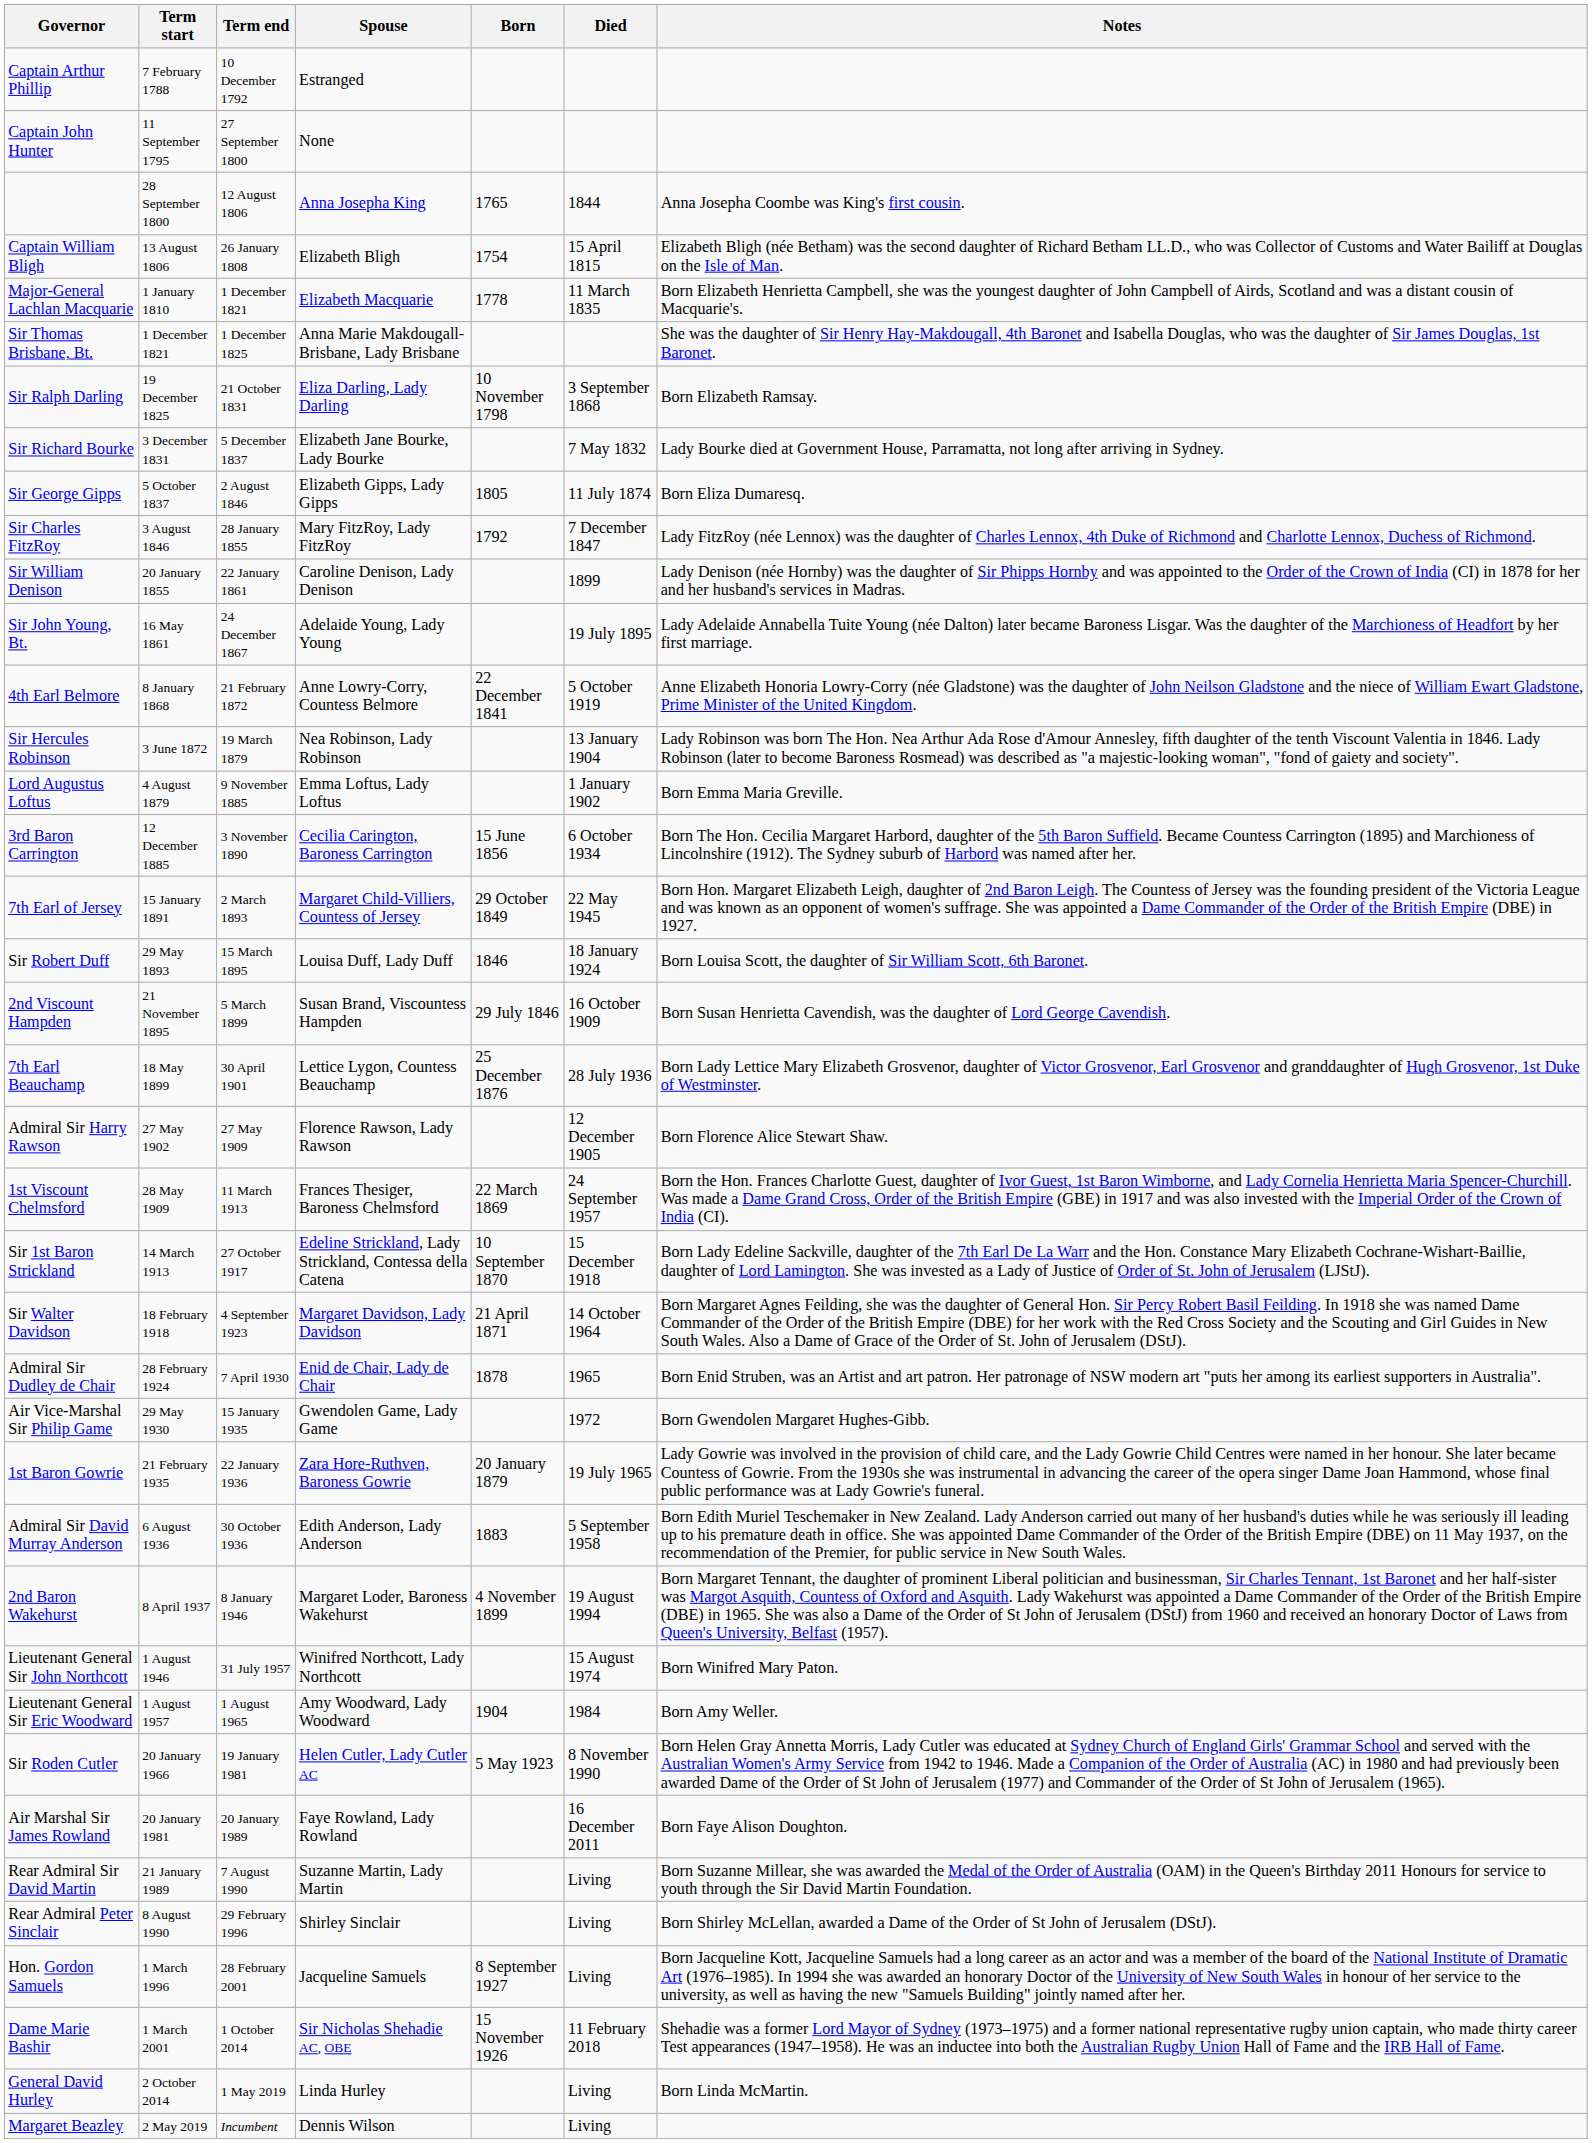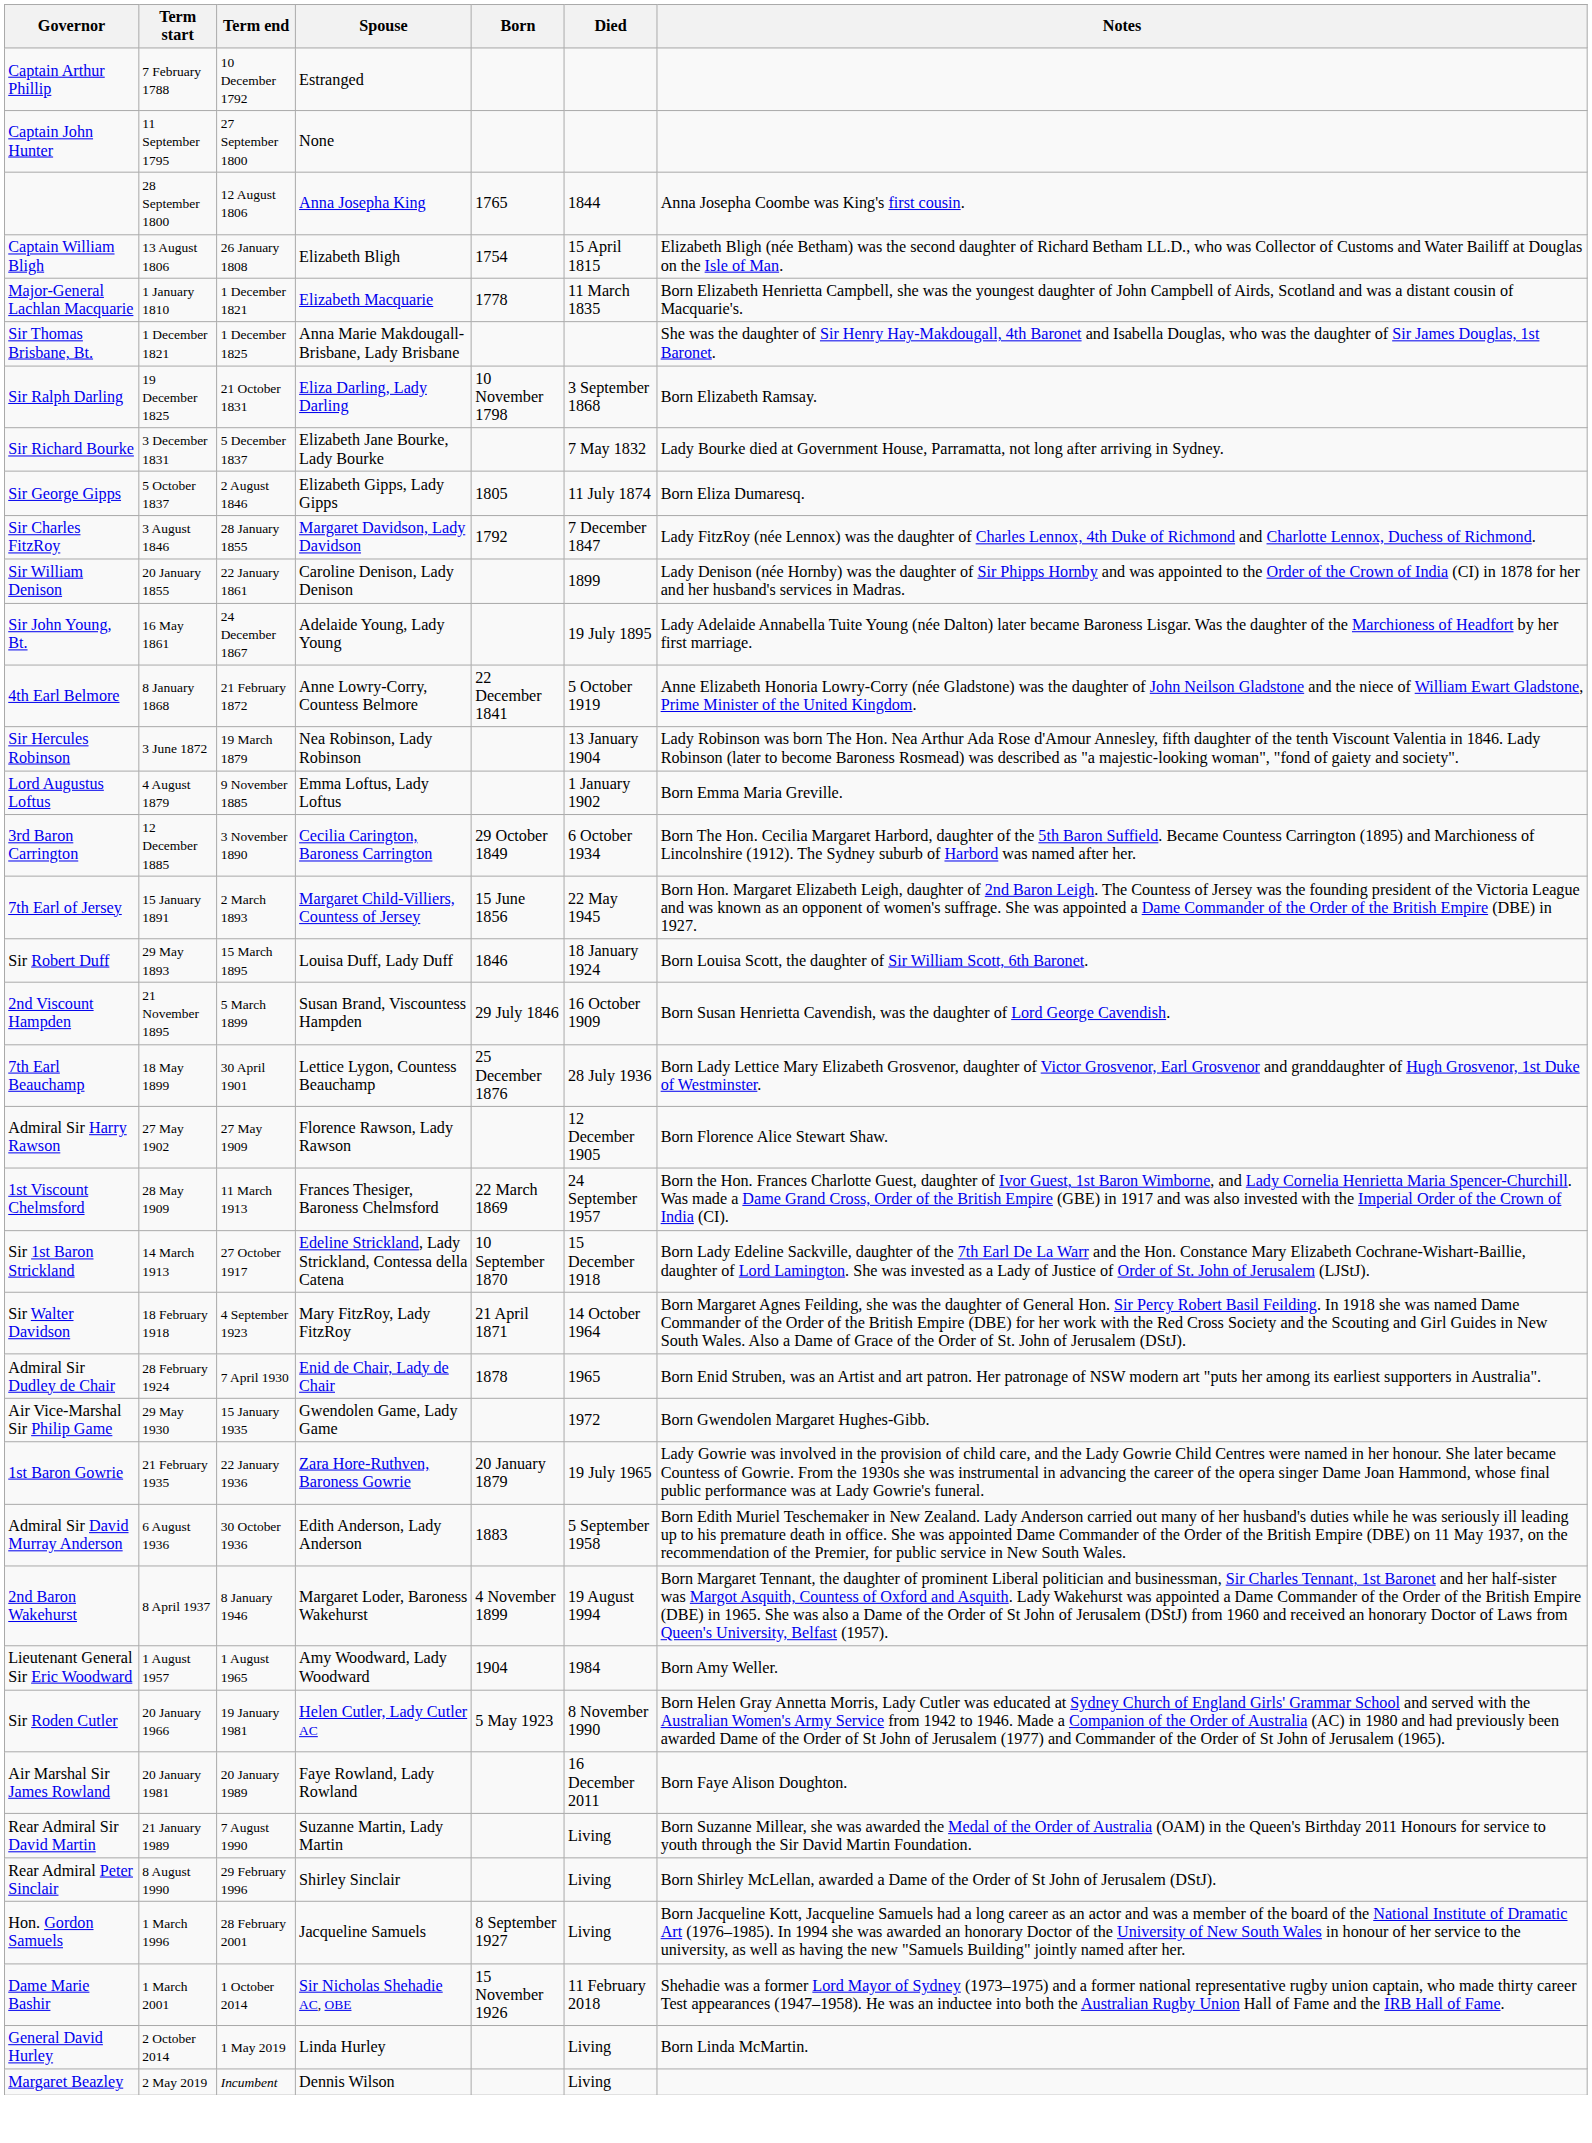Sir Charles FitzRoy | Spouse: Mary FitzRoy, Lady FitzRoy -> Margaret Davidson, Lady Davidson
3rd Baron Carrington | Born: 15 June 1856 -> 29 October 1849
7th Earl of Jersey | Born: 29 October 1849 -> 15 June 1856
Sir Walter Davidson | Spouse: Margaret Davidson, Lady Davidson -> Mary FitzRoy, Lady FitzRoy
- row: Lieutenant General Sir John Northcott | 1 August 1946 | 31 July 1957 | Winifred Northcott, Lady Northcott | 15 August 1974 | Born Winifred Mary Paton.
